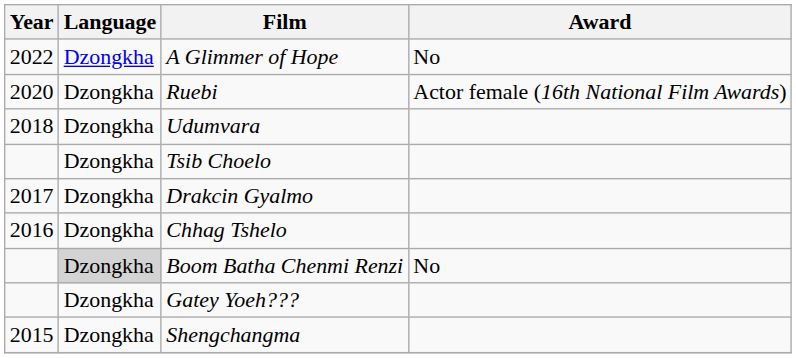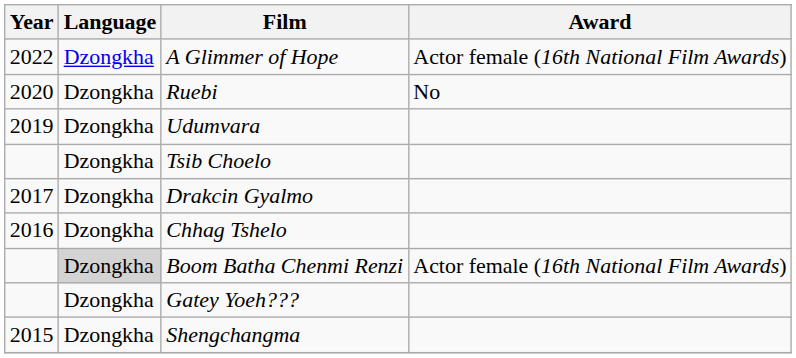A Glimmer of Hope | Award: No -> Actor female (16th National Film Awards)
Ruebi | Award: Actor female (16th National Film Awards) -> No
Udumvara | Year: 2018 -> 2019
Boom Batha Chenmi Renzi | Award: No -> Actor female (16th National Film Awards)
